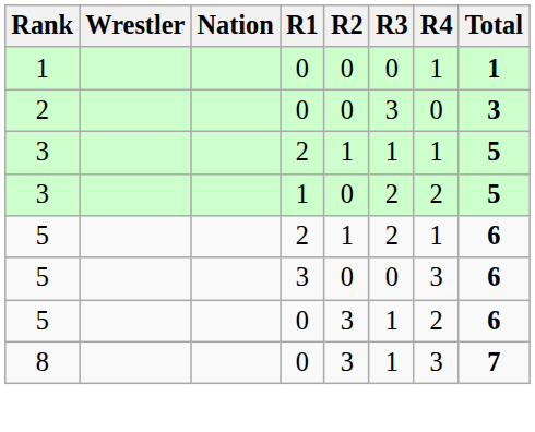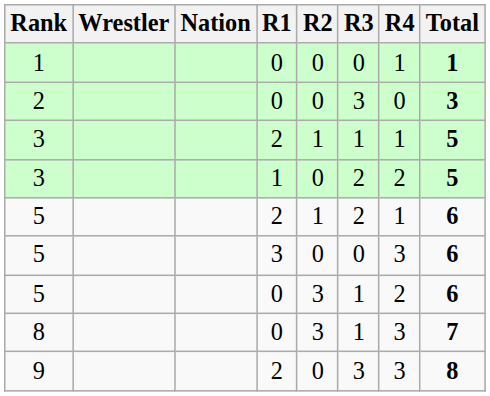+ row: 9 | 2 | 0 | 3 | 3 | 8
